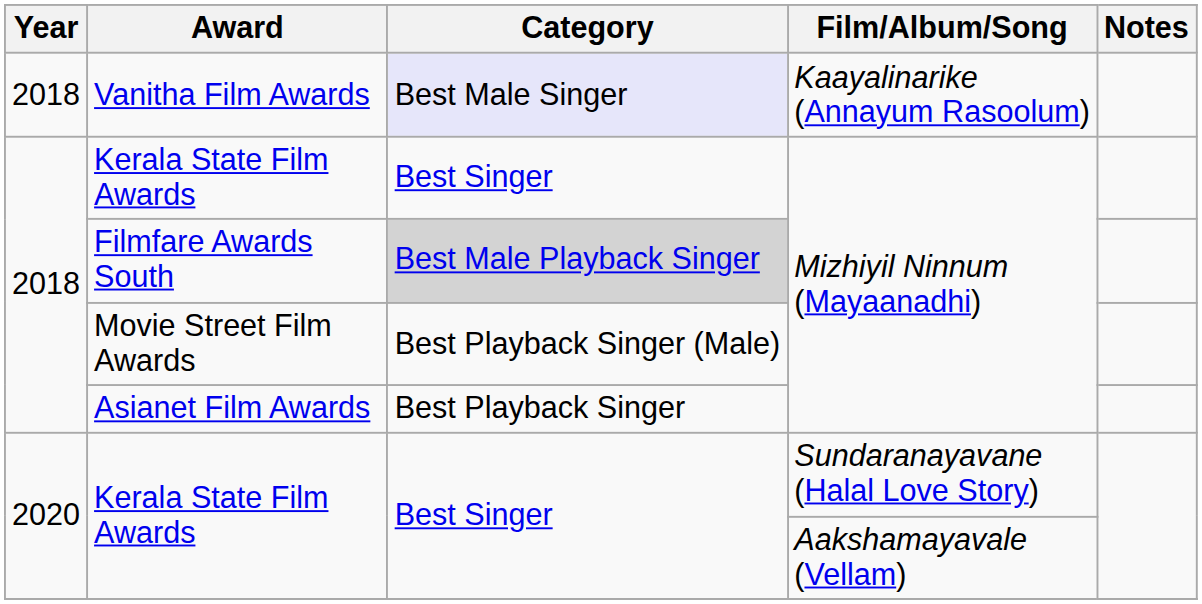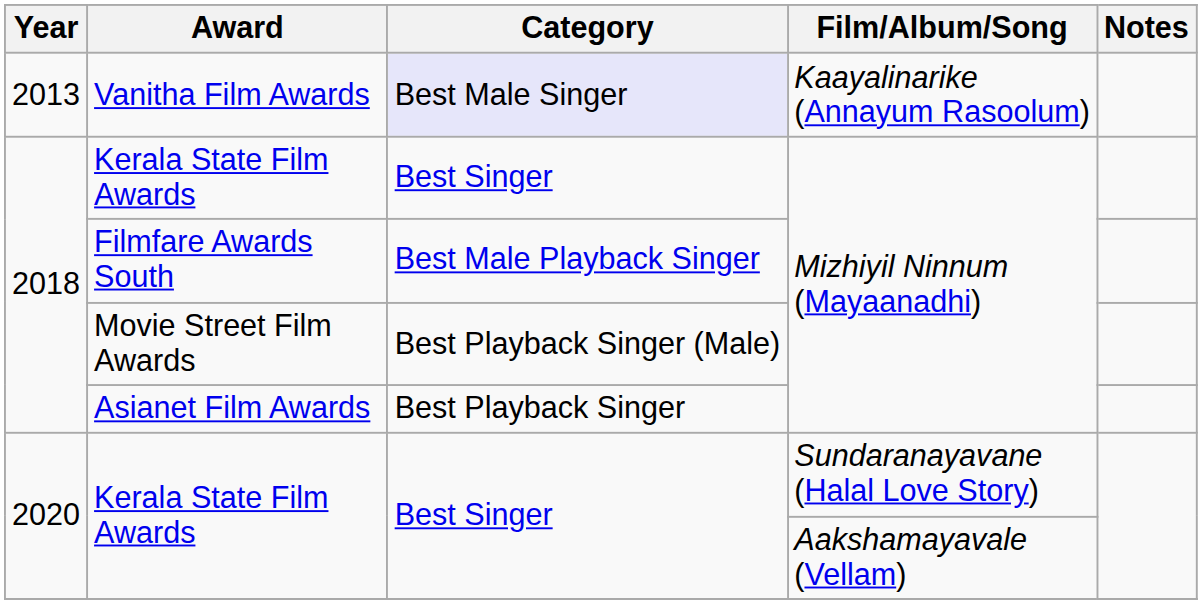Vanitha Film Awards | Year: 2018 -> 2013
Filmfare Awards South | Category: lightgrey background -> no background
